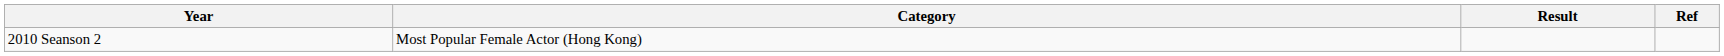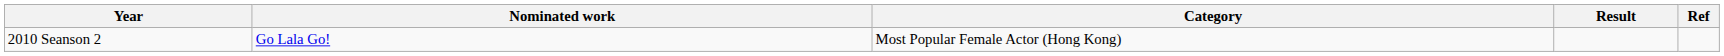+ column: Nominated work | Go Lala Go!
